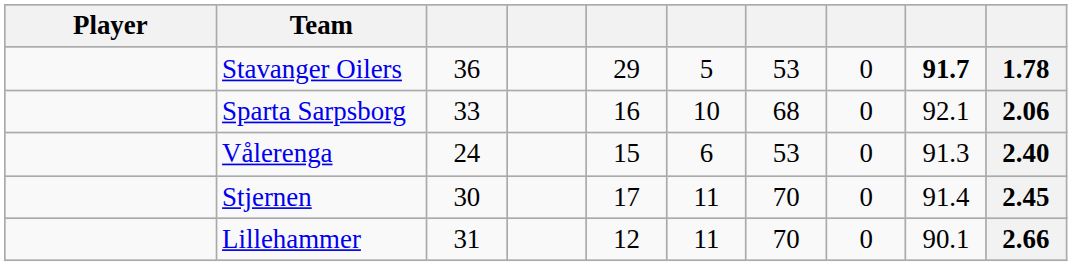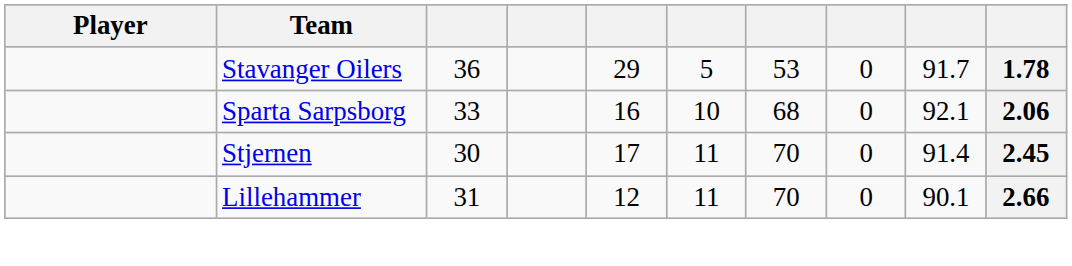Stavanger Oilers | column 9: bold -> normal
- row: Vålerenga | 24 | 15 | 6 | 53 | 0 | 91.3 | 2.40
